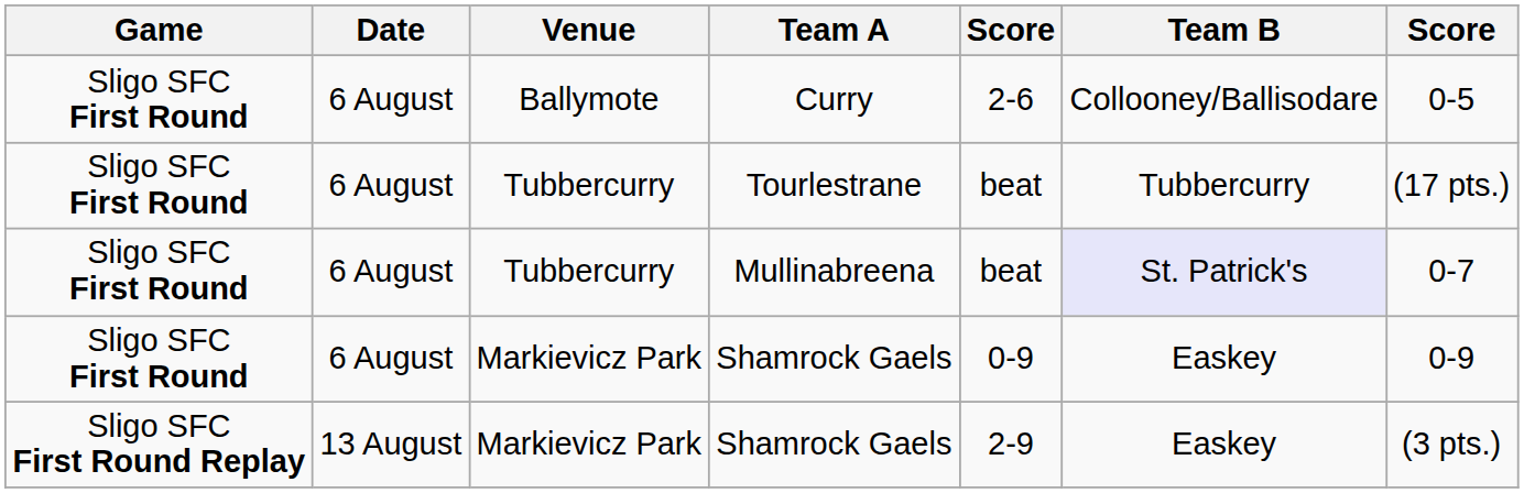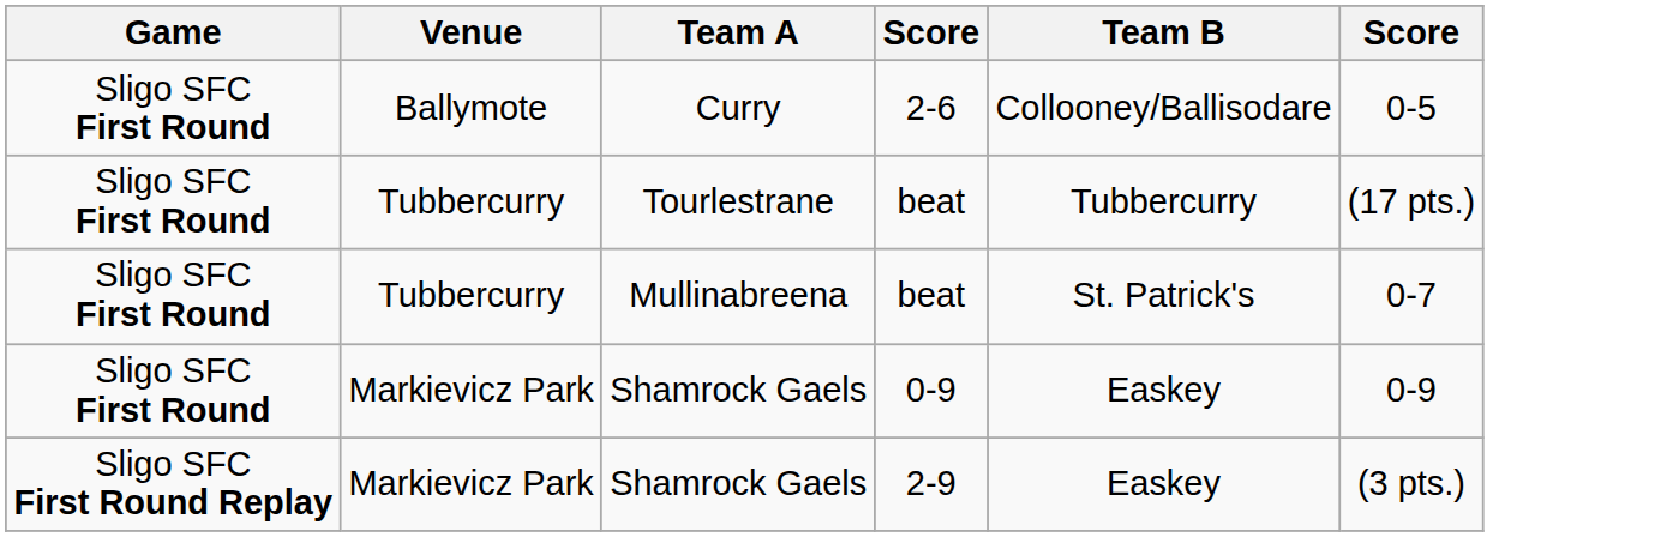- column: Date | 6 August | 6 August | 6 August | 6 August | 13 August
Mullinabreena | Team B: lavender background -> no background
